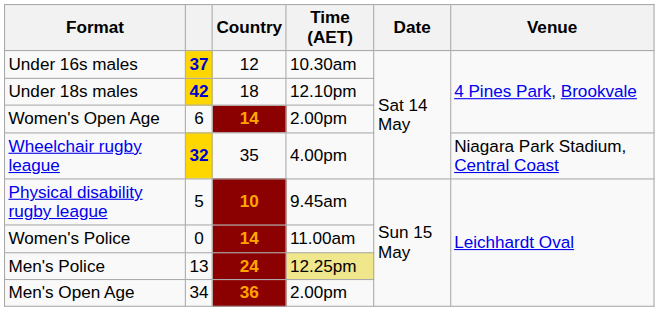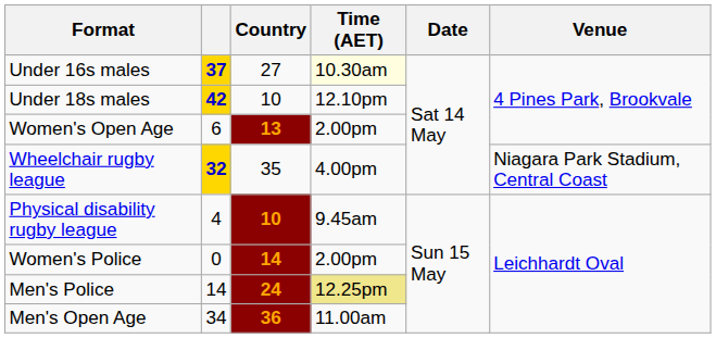Under 16s males | Country: 12 -> 27
Under 16s males | Time (AET): no background -> lightyellow background
Under 18s males | Country: 18 -> 10
Women's Open Age | Country: 14 -> 13
Physical disability rugby league | column 2: 5 -> 4
Women's Police | Time (AET): 11.00am -> 2.00pm
Men's Police | column 2: 13 -> 14
Men's Open Age | Time (AET): 2.00pm -> 11.00am
